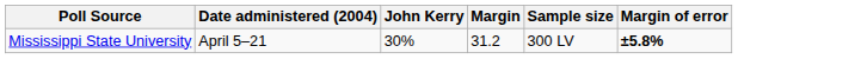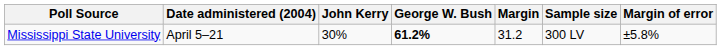+ column: George W. Bush | 61.2%
Mississippi State University | Margin of error: bold -> normal
